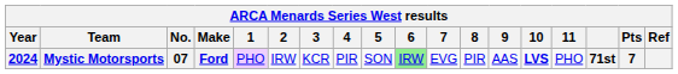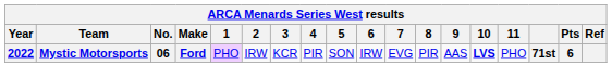Mystic Motorsports | Year: 2024 -> 2022
Mystic Motorsports | No.: 07 -> 06
Mystic Motorsports | 6: lightgreen background -> no background
Mystic Motorsports | Pts: 7 -> 6
